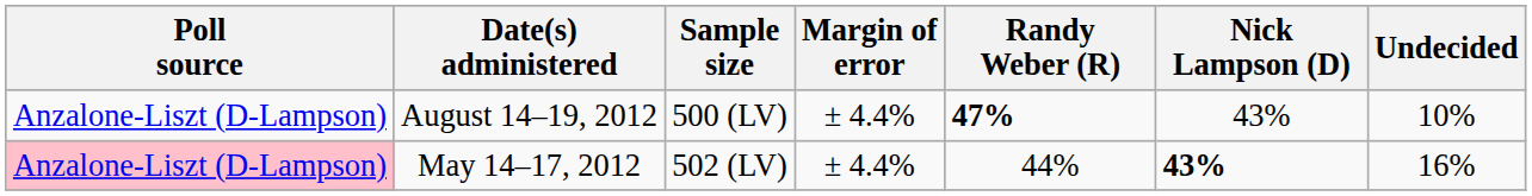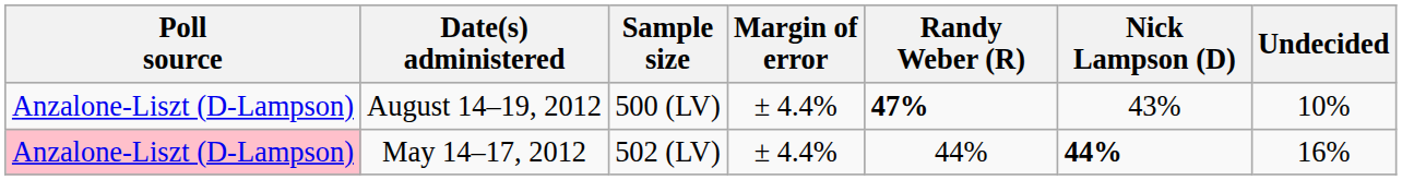May 14–17, 2012 | Nick Lampson (D): 43% -> 44%
